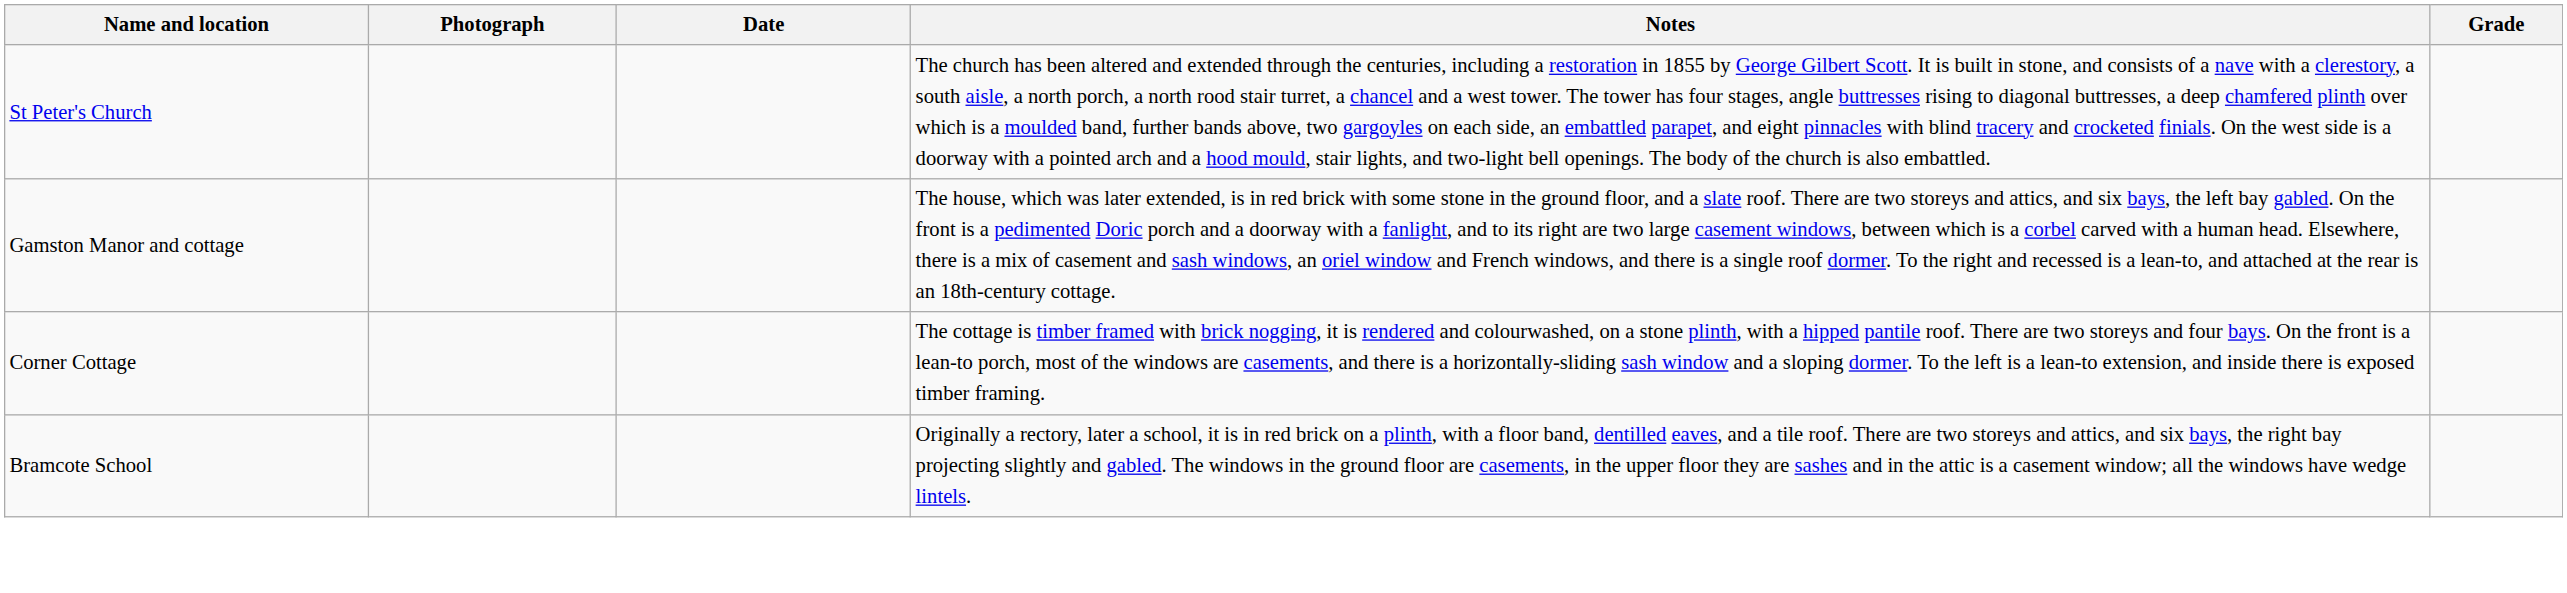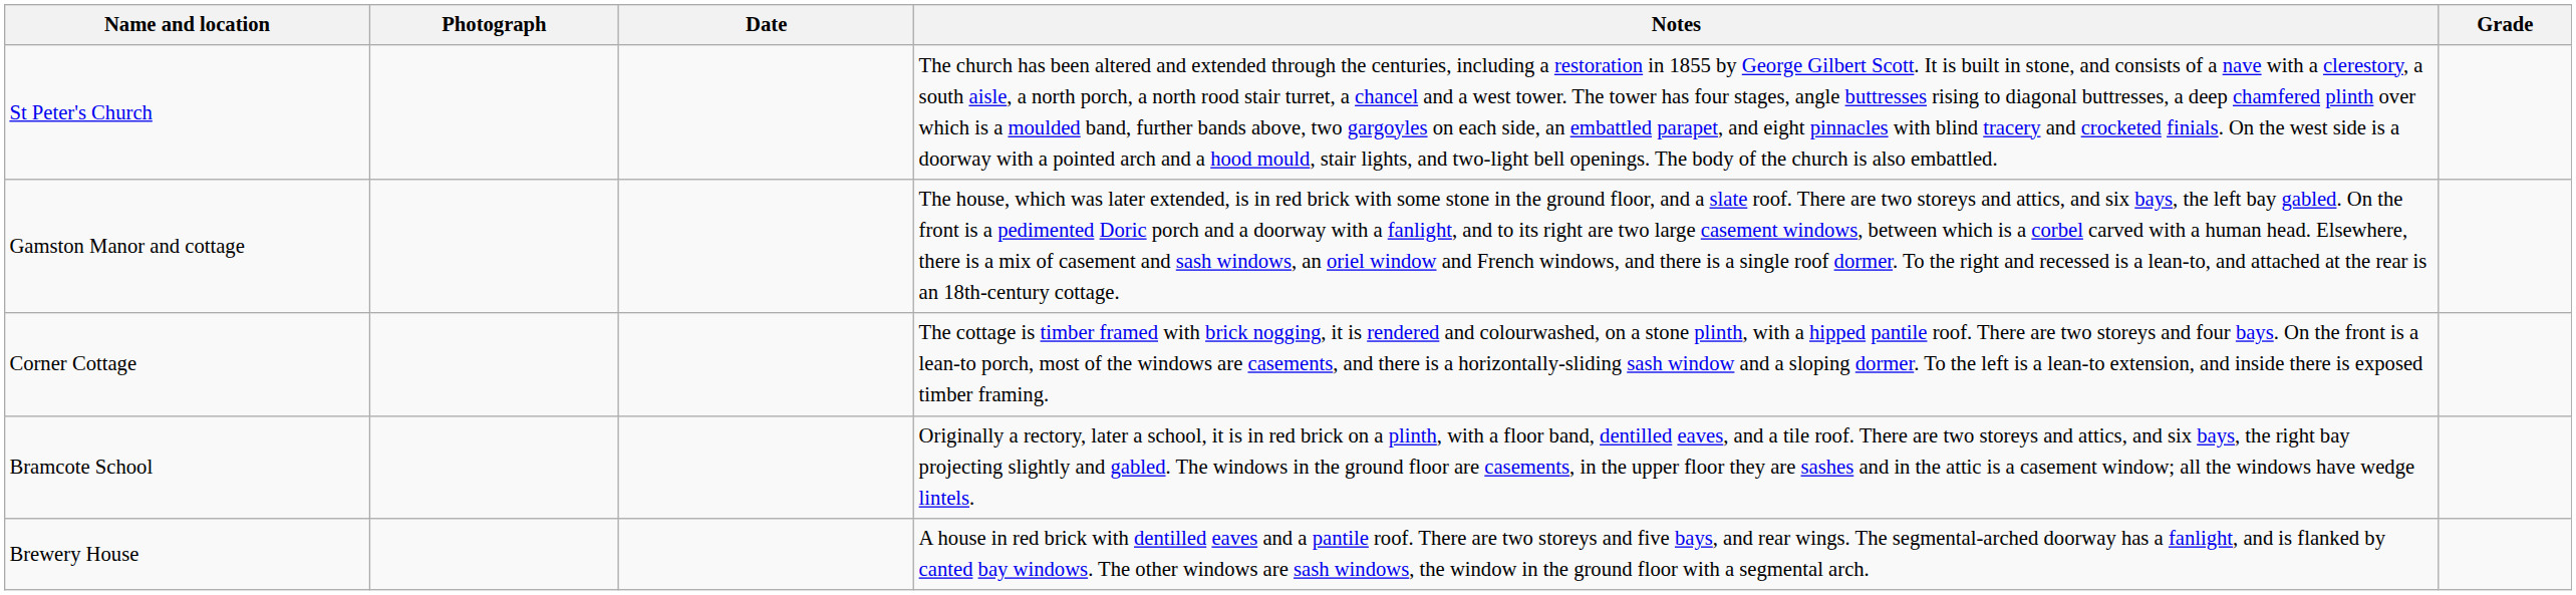+ row: Brewery House | A house in red brick with dentilled eaves and a pantile roof. There are two storeys and five bays, and rear wings. The segmental-arched doorway has a fanlight, and is flanked by canted bay windows. The other windows are sash windows, the window in the ground floor with a segmental arch.
